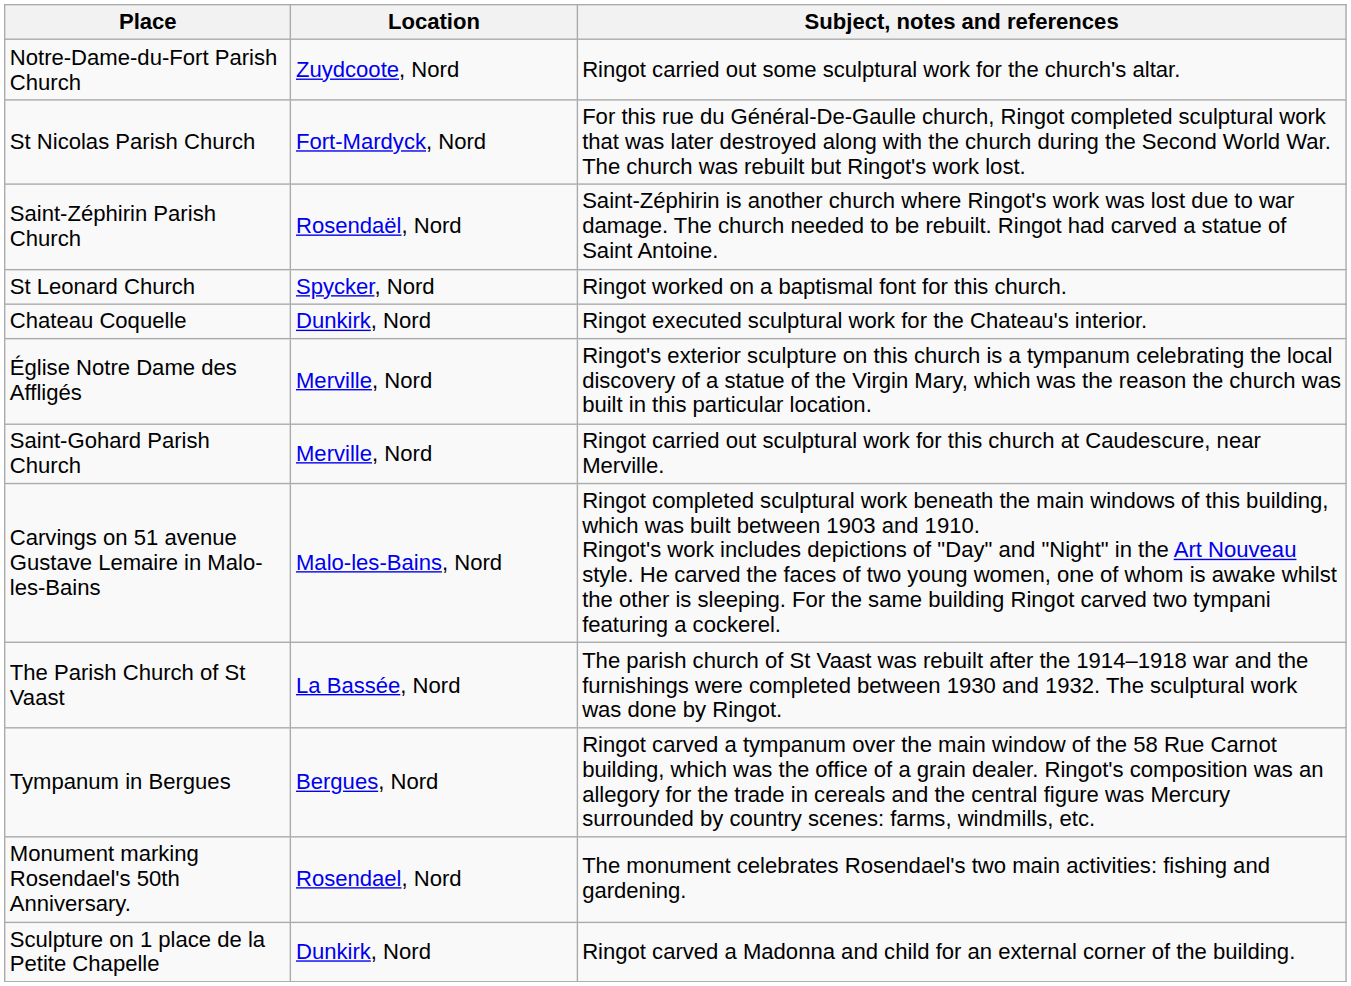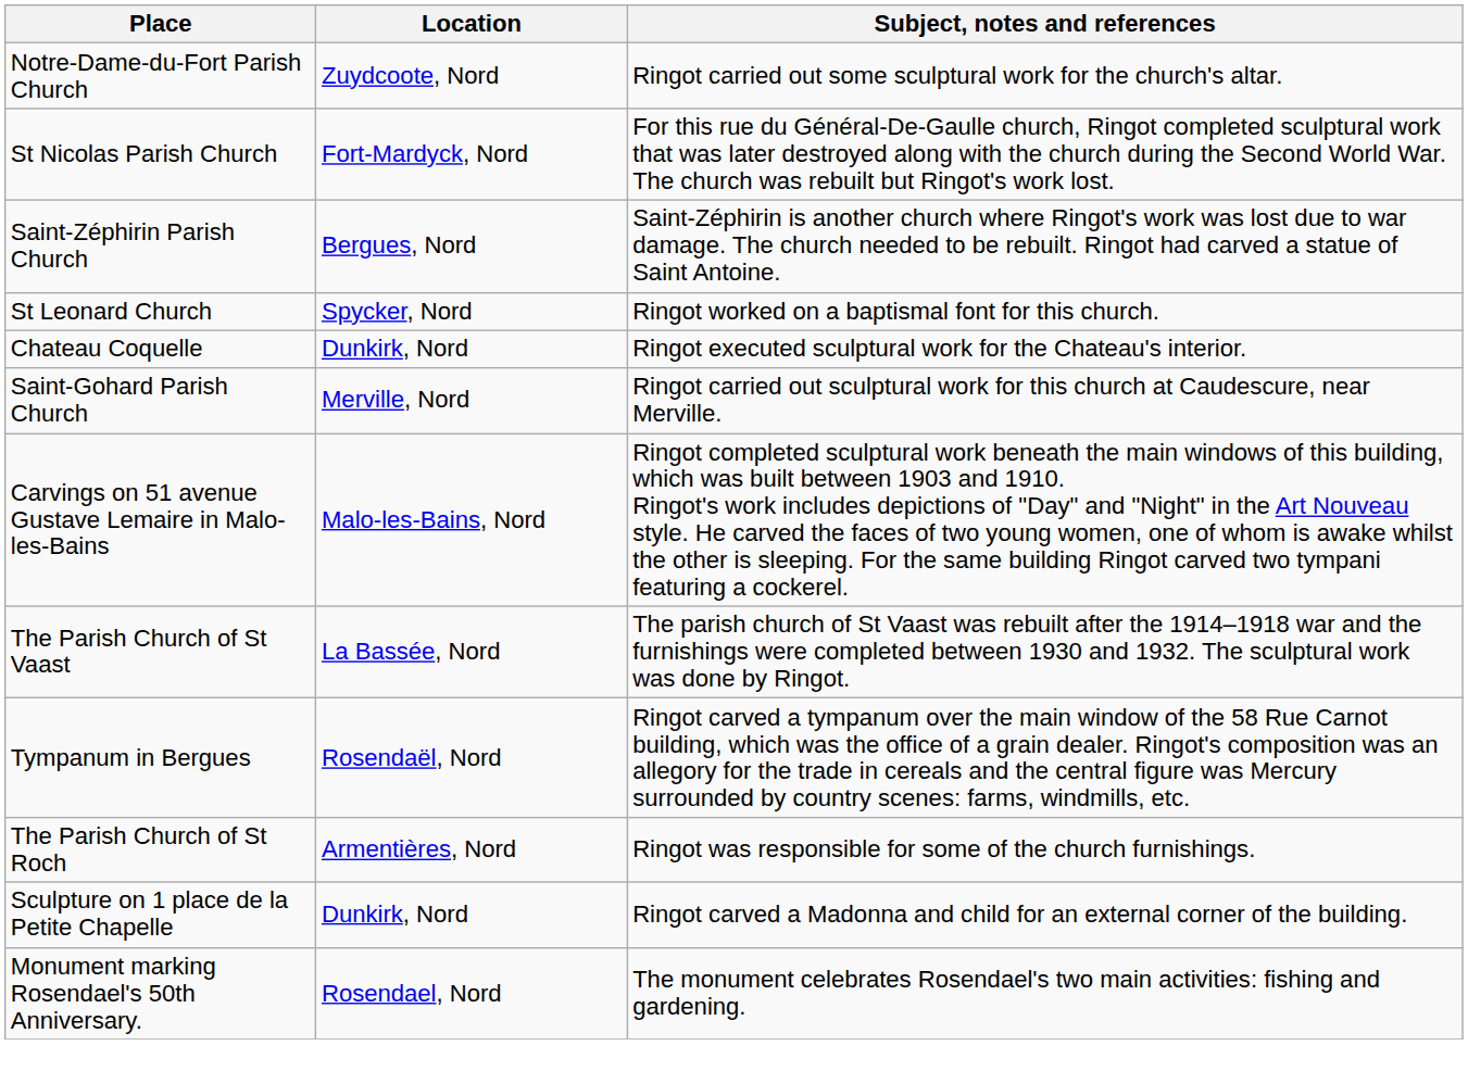Saint-Zéphirin Parish Church | Location: Rosendaël, Nord -> Bergues, Nord
- row: Église Notre Dame des Affligés | Merville, Nord | Ringot's exterior sculpture on this church is a tympanum celebrating the local discovery of a statue of the Virgin Mary, which was the reason the church was built in this particular location.
Tympanum in Bergues | Location: Bergues, Nord -> Rosendaël, Nord
+ row: The Parish Church of St Roch | Armentières, Nord | Ringot was responsible for some of the church furnishings.
rows swapped: Monument marking Rosendael's 50th Anniversary. <-> Sculpture on 1 place de la Petite Chapelle
